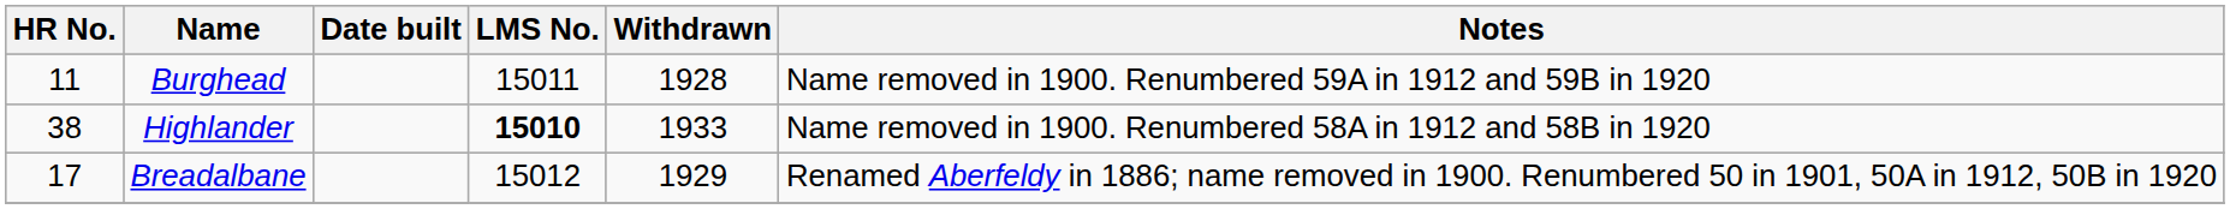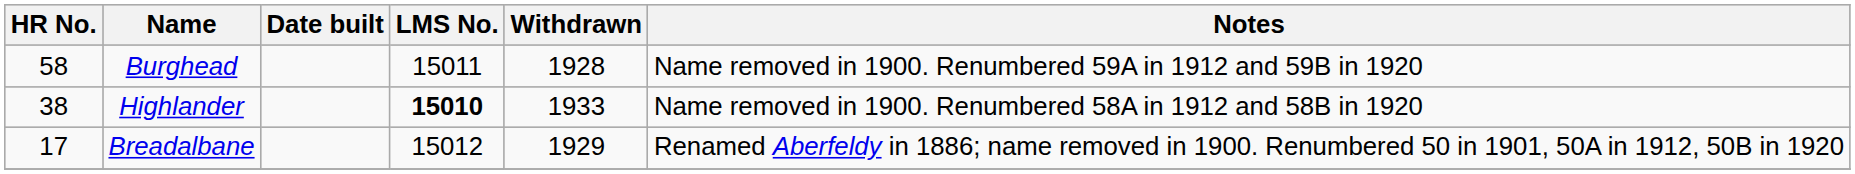Burghead | HR No.: 11 -> 58
